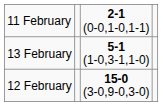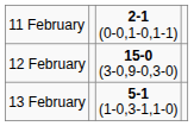rows swapped: 12 February <-> 13 February
